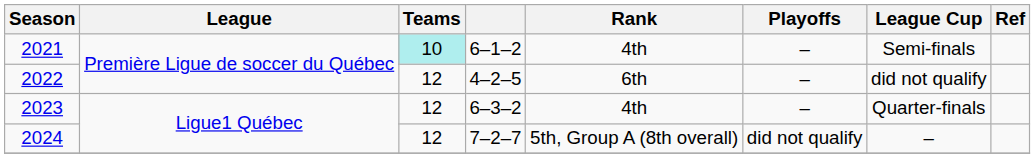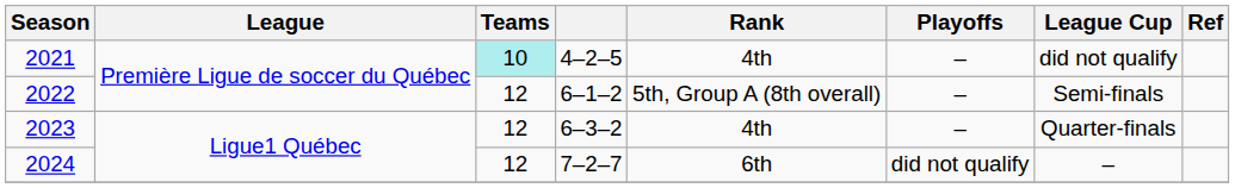2021 | column 4: 6–1–2 -> 4–2–5
2021 | League Cup: Semi-finals -> did not qualify
2022 | column 4: 4–2–5 -> 6–1–2
2022 | Rank: 6th -> 5th, Group A (8th overall)
2022 | League Cup: did not qualify -> Semi-finals
2024 | Rank: 5th, Group A (8th overall) -> 6th
